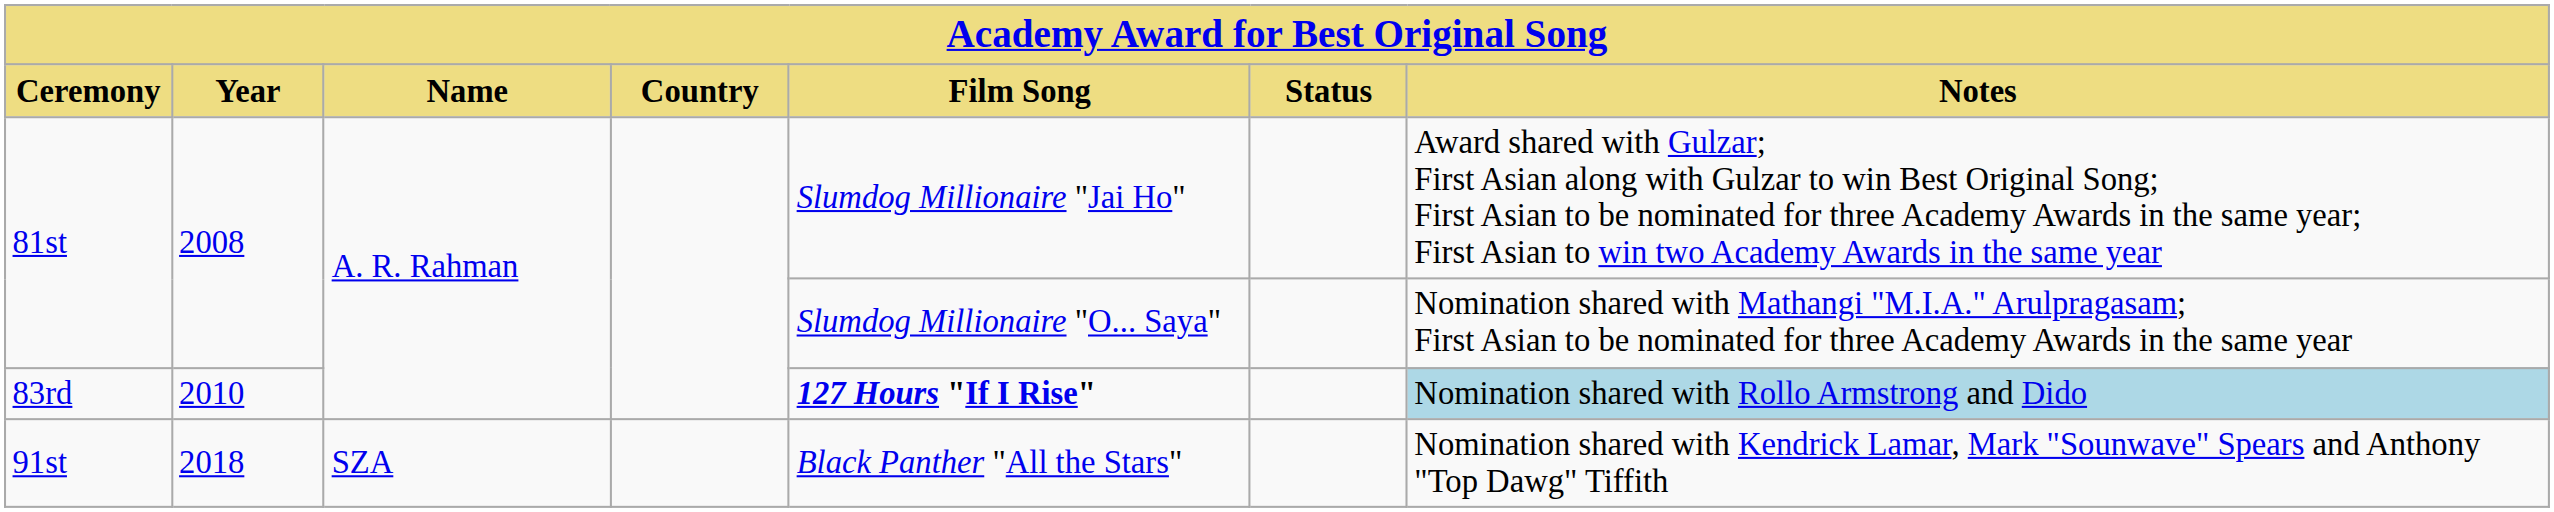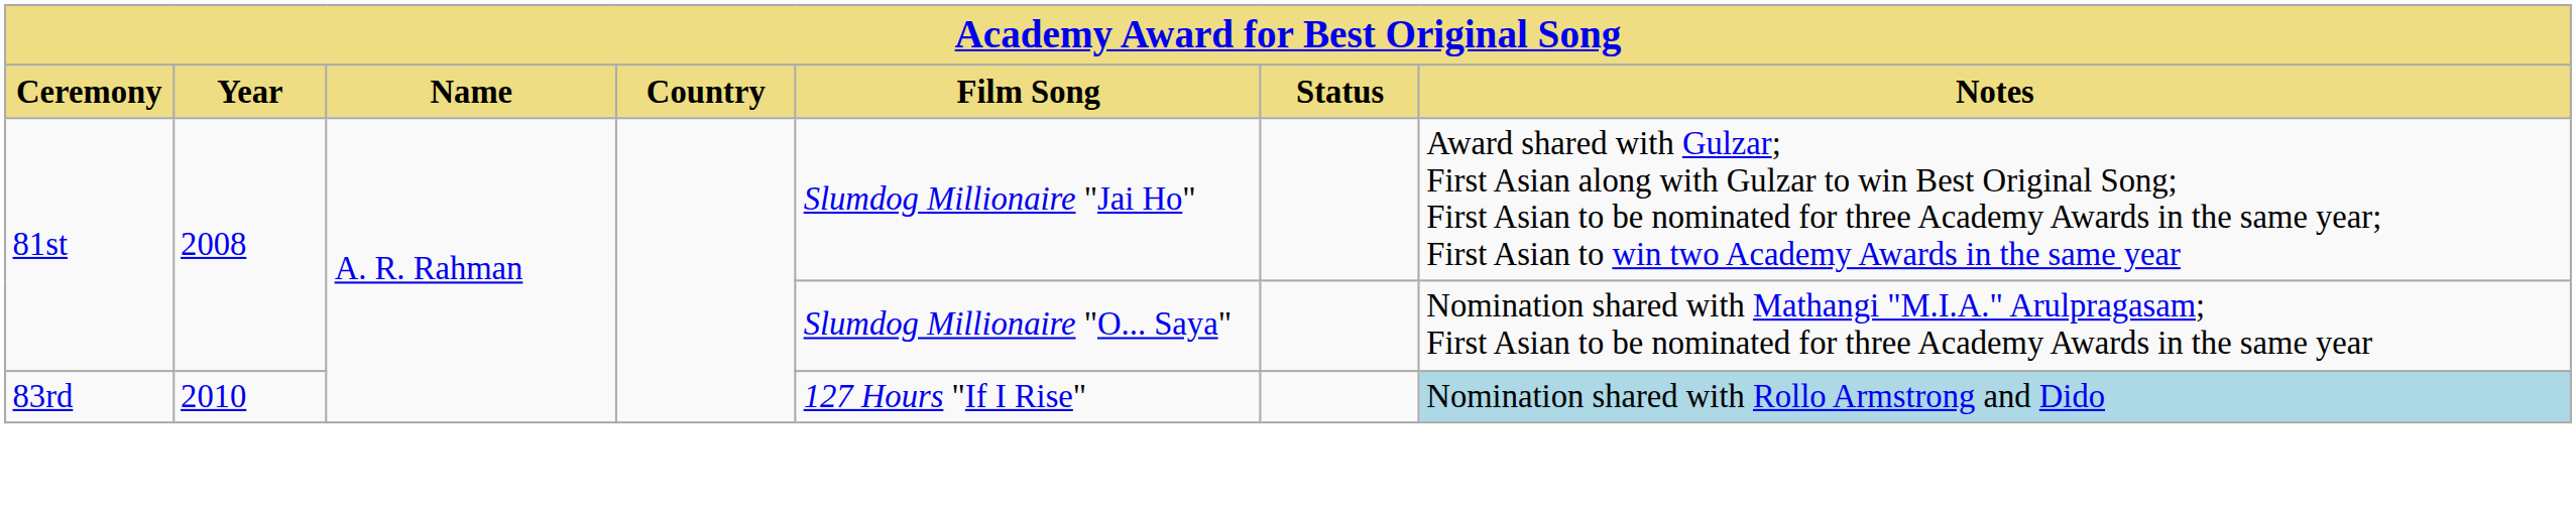83rd | Film Song: bold -> normal
- row: 91st | 2018 | SZA | Black Panther "All the Stars" | Nomination shared with Kendrick Lamar, Mark "Sounwave" Spears and Anthony "Top Dawg" Tiffith
